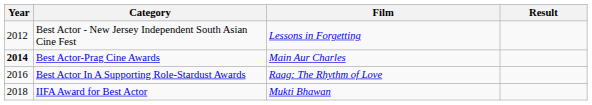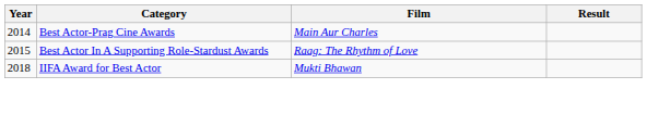- row: 2012 | Best Actor - New Jersey Independent South Asian Cine Fest | Lessons in Forgetting
Best Actor-Prag Cine Awards | Year: bold -> normal
Best Actor In A Supporting Role-Stardust Awards | Year: 2016 -> 2015
